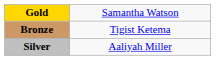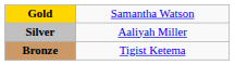rows swapped: Silver <-> Bronze
